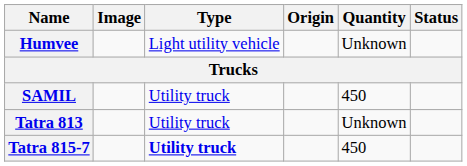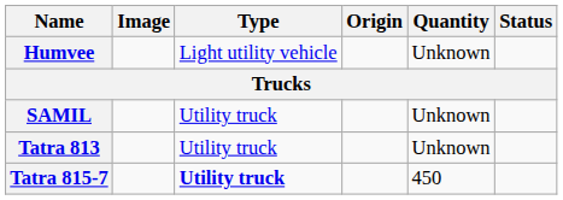SAMIL | Quantity: 450 -> Unknown
